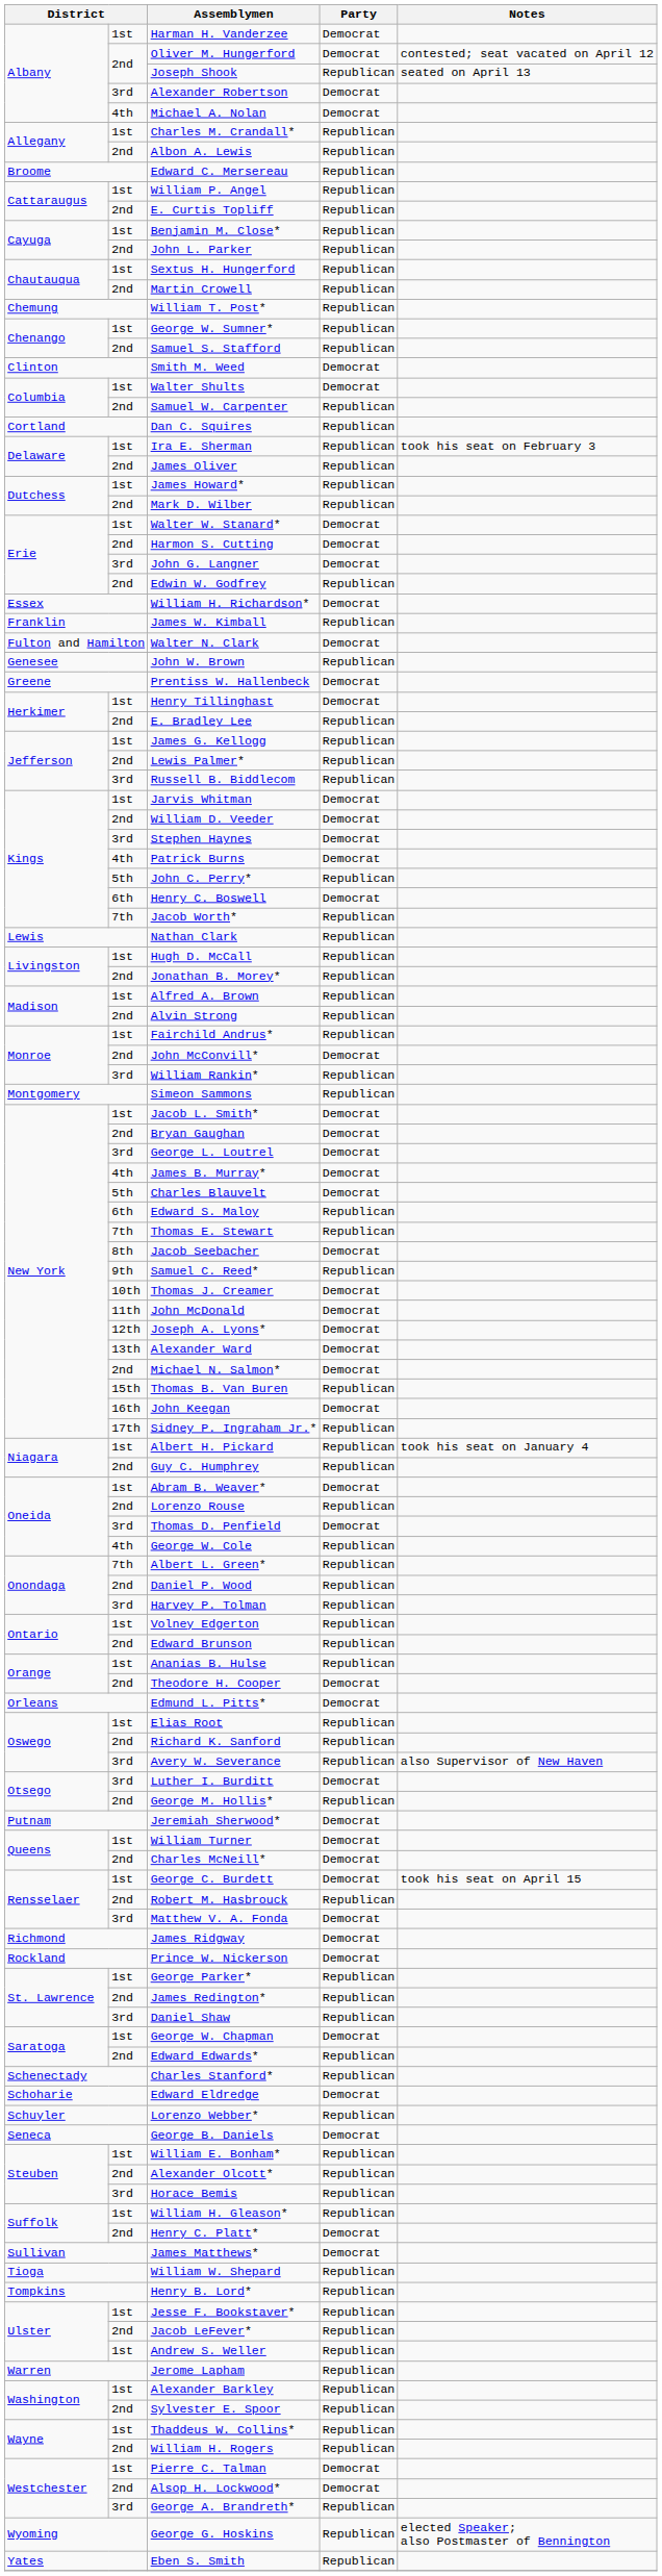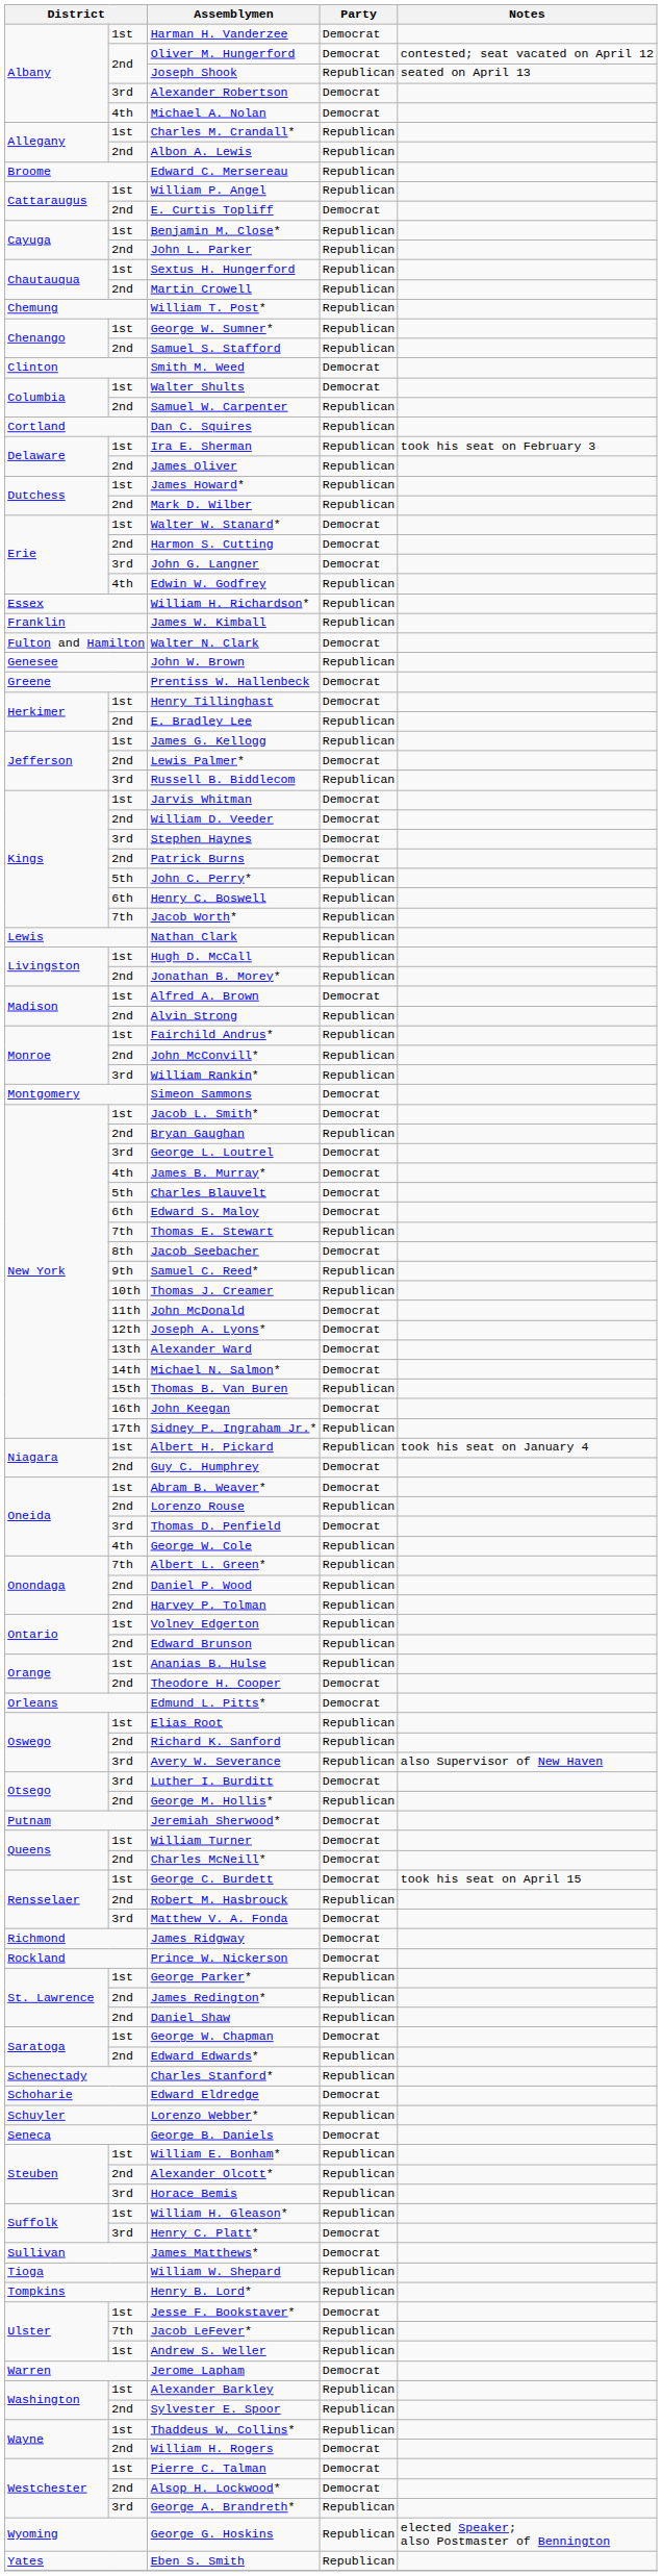E. Curtis Topliff | Party: Republican -> Democrat
Edwin W. Godfrey | column 2: 2nd -> 4th
William H. Richardson* | Party: Democrat -> Republican
Lewis Palmer* | Party: Republican -> Democrat
Patrick Burns | column 2: 4th -> 2nd
Henry C. Boswell | Party: Democrat -> Republican
Alfred A. Brown | Party: Republican -> Democrat
John McConvill* | Party: Democrat -> Republican
Simeon Sammons | Party: Republican -> Democrat
Bryan Gaughan | Party: Democrat -> Republican
Edward S. Maloy | Party: Republican -> Democrat
Thomas J. Creamer | Party: Democrat -> Republican
Michael N. Salmon* | column 2: 2nd -> 14th
Guy C. Humphrey | Party: Republican -> Democrat
Harvey P. Tolman | column 2: 3rd -> 2nd
Daniel Shaw | column 2: 3rd -> 2nd
Henry C. Platt* | column 2: 2nd -> 3rd
Jesse F. Bookstaver* | Party: Republican -> Democrat
Jacob LeFever* | column 2: 2nd -> 7th
Jerome Lapham | Party: Republican -> Democrat
William H. Rogers | Party: Republican -> Democrat
